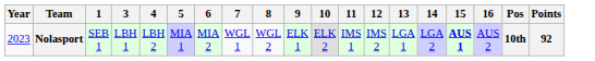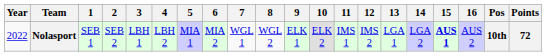+ column: 2 | SEB 2
Nolasport | Year: 2023 -> 2022
Nolasport | Points: 92 -> 72
